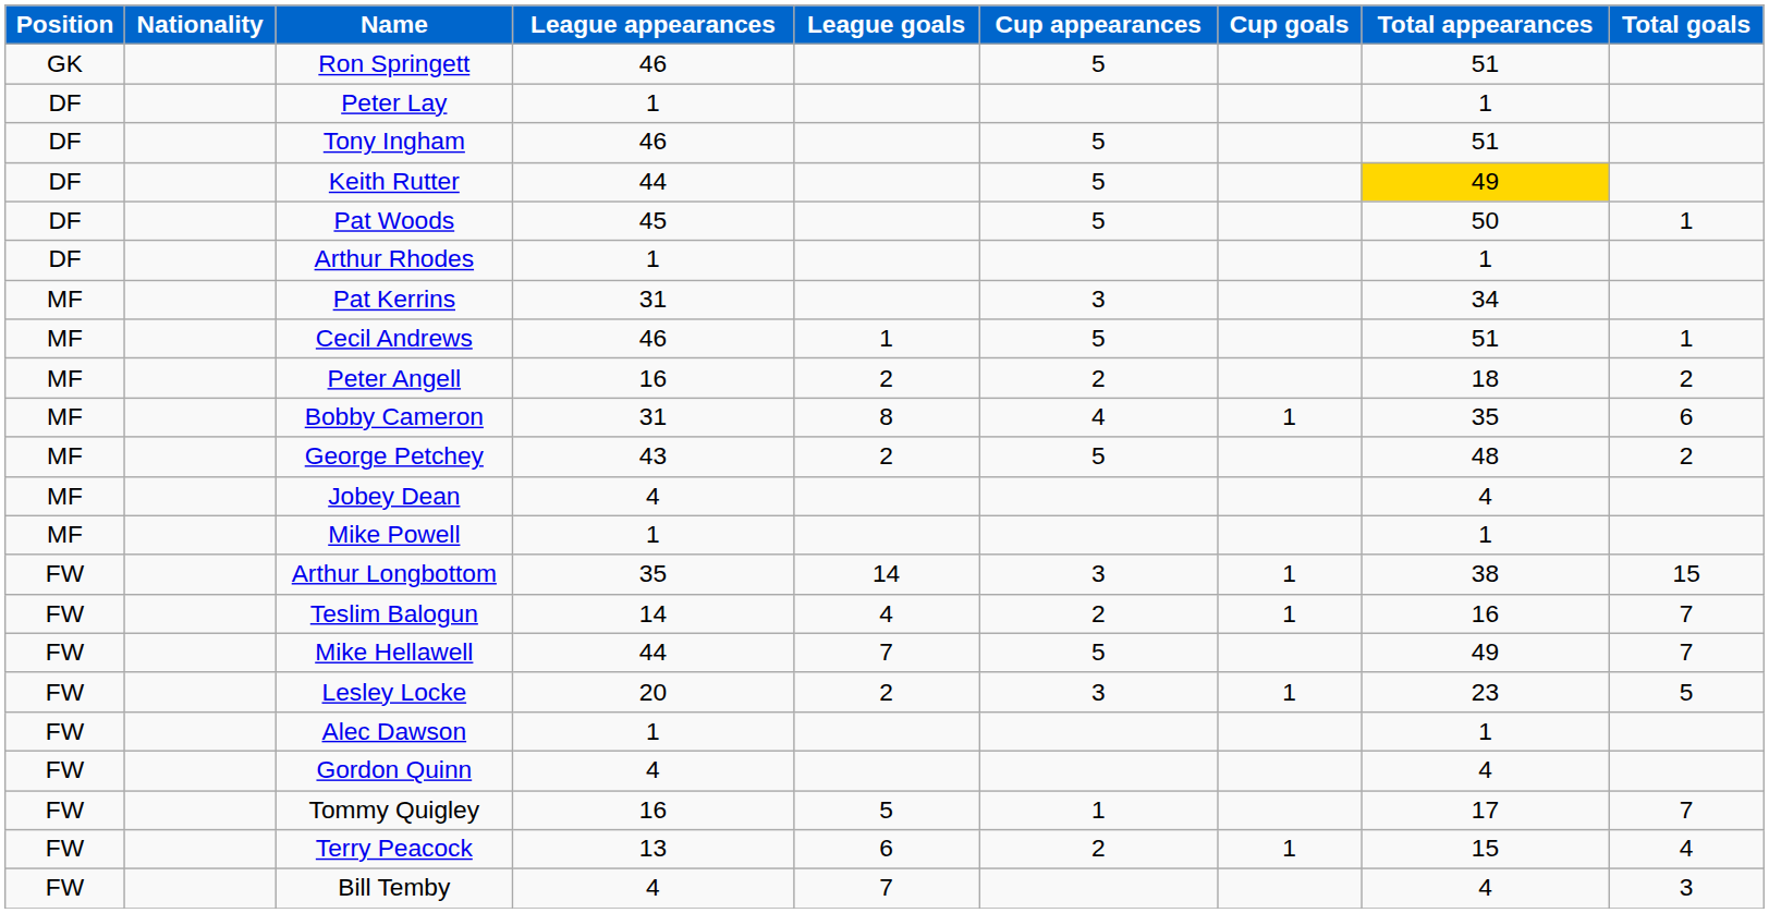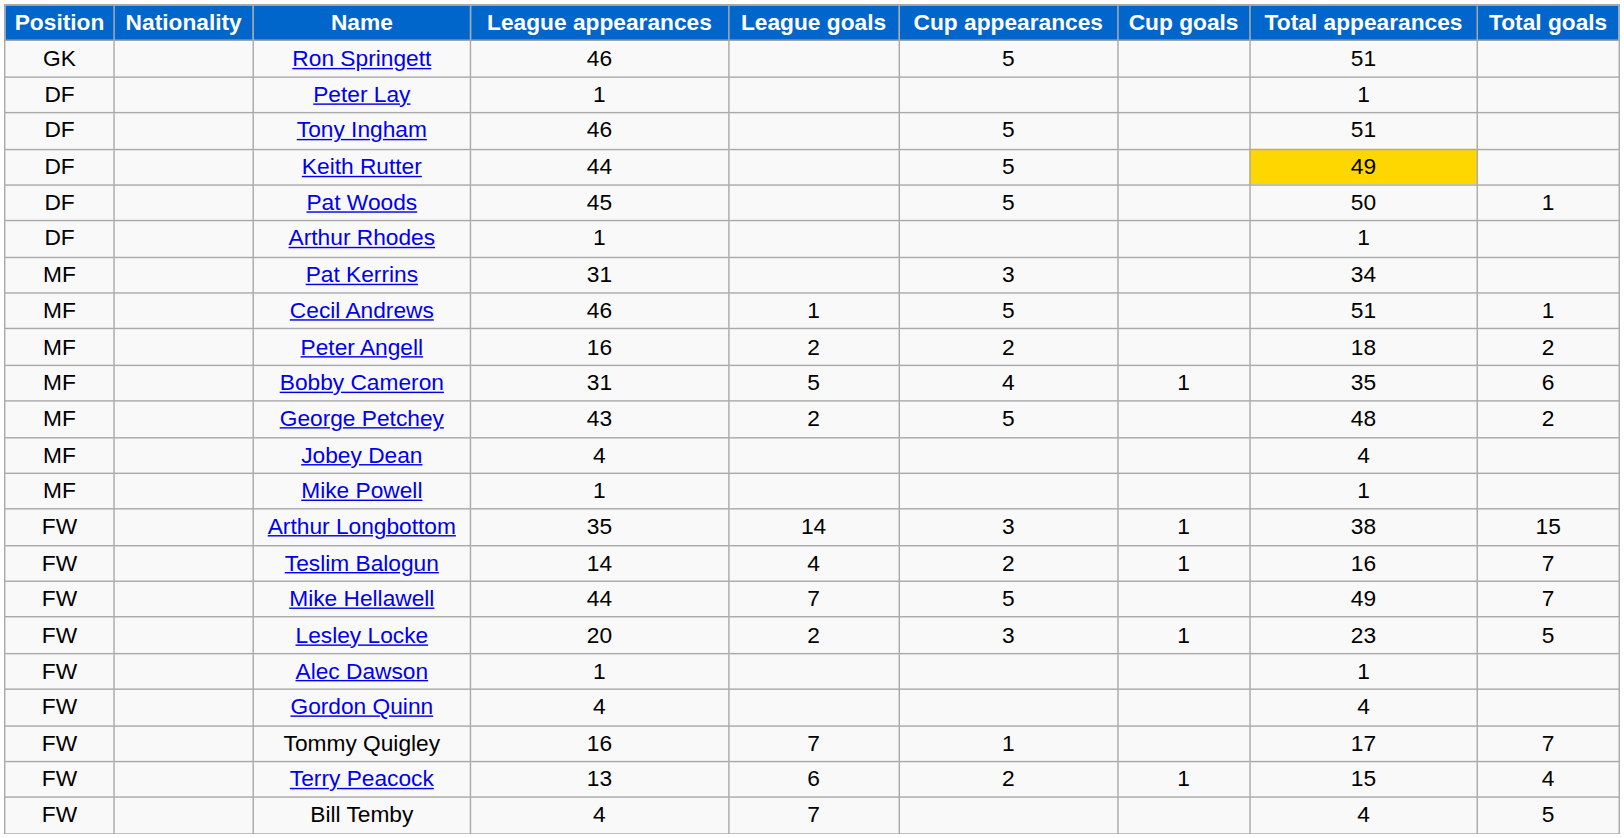Bobby Cameron | League goals: 8 -> 5
Tommy Quigley | League goals: 5 -> 7
Bill Temby | Total goals: 3 -> 5
